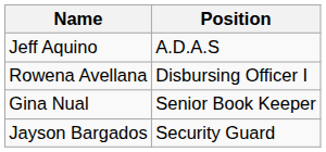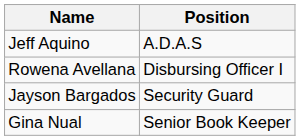rows swapped: Gina Nual <-> Jayson Bargados
